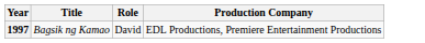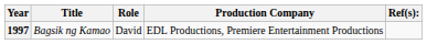+ column: Ref(s):
